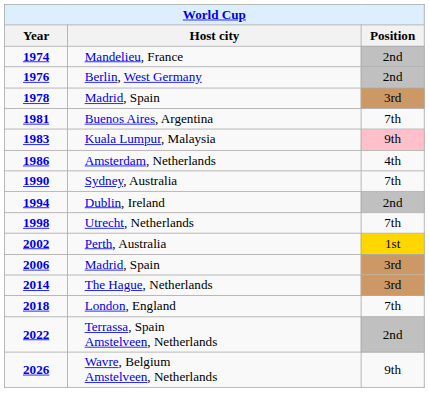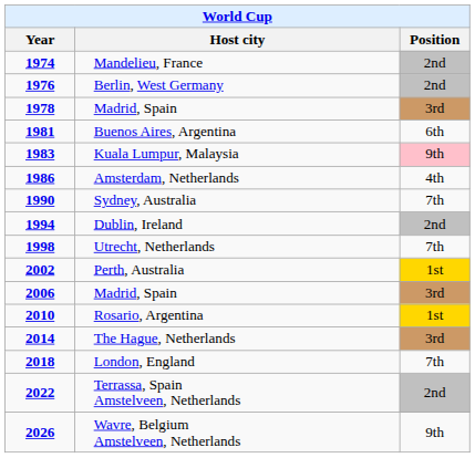Buenos Aires, Argentina | Position: 7th -> 6th
+ row: 2010 | Rosario, Argentina | 1st
